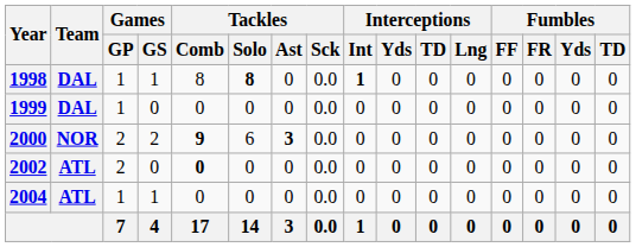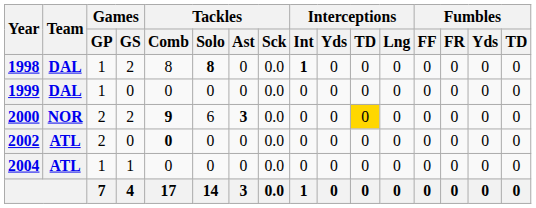1998 | Games / GS: 1 -> 2
2000 | Interceptions / TD: no background -> gold background
